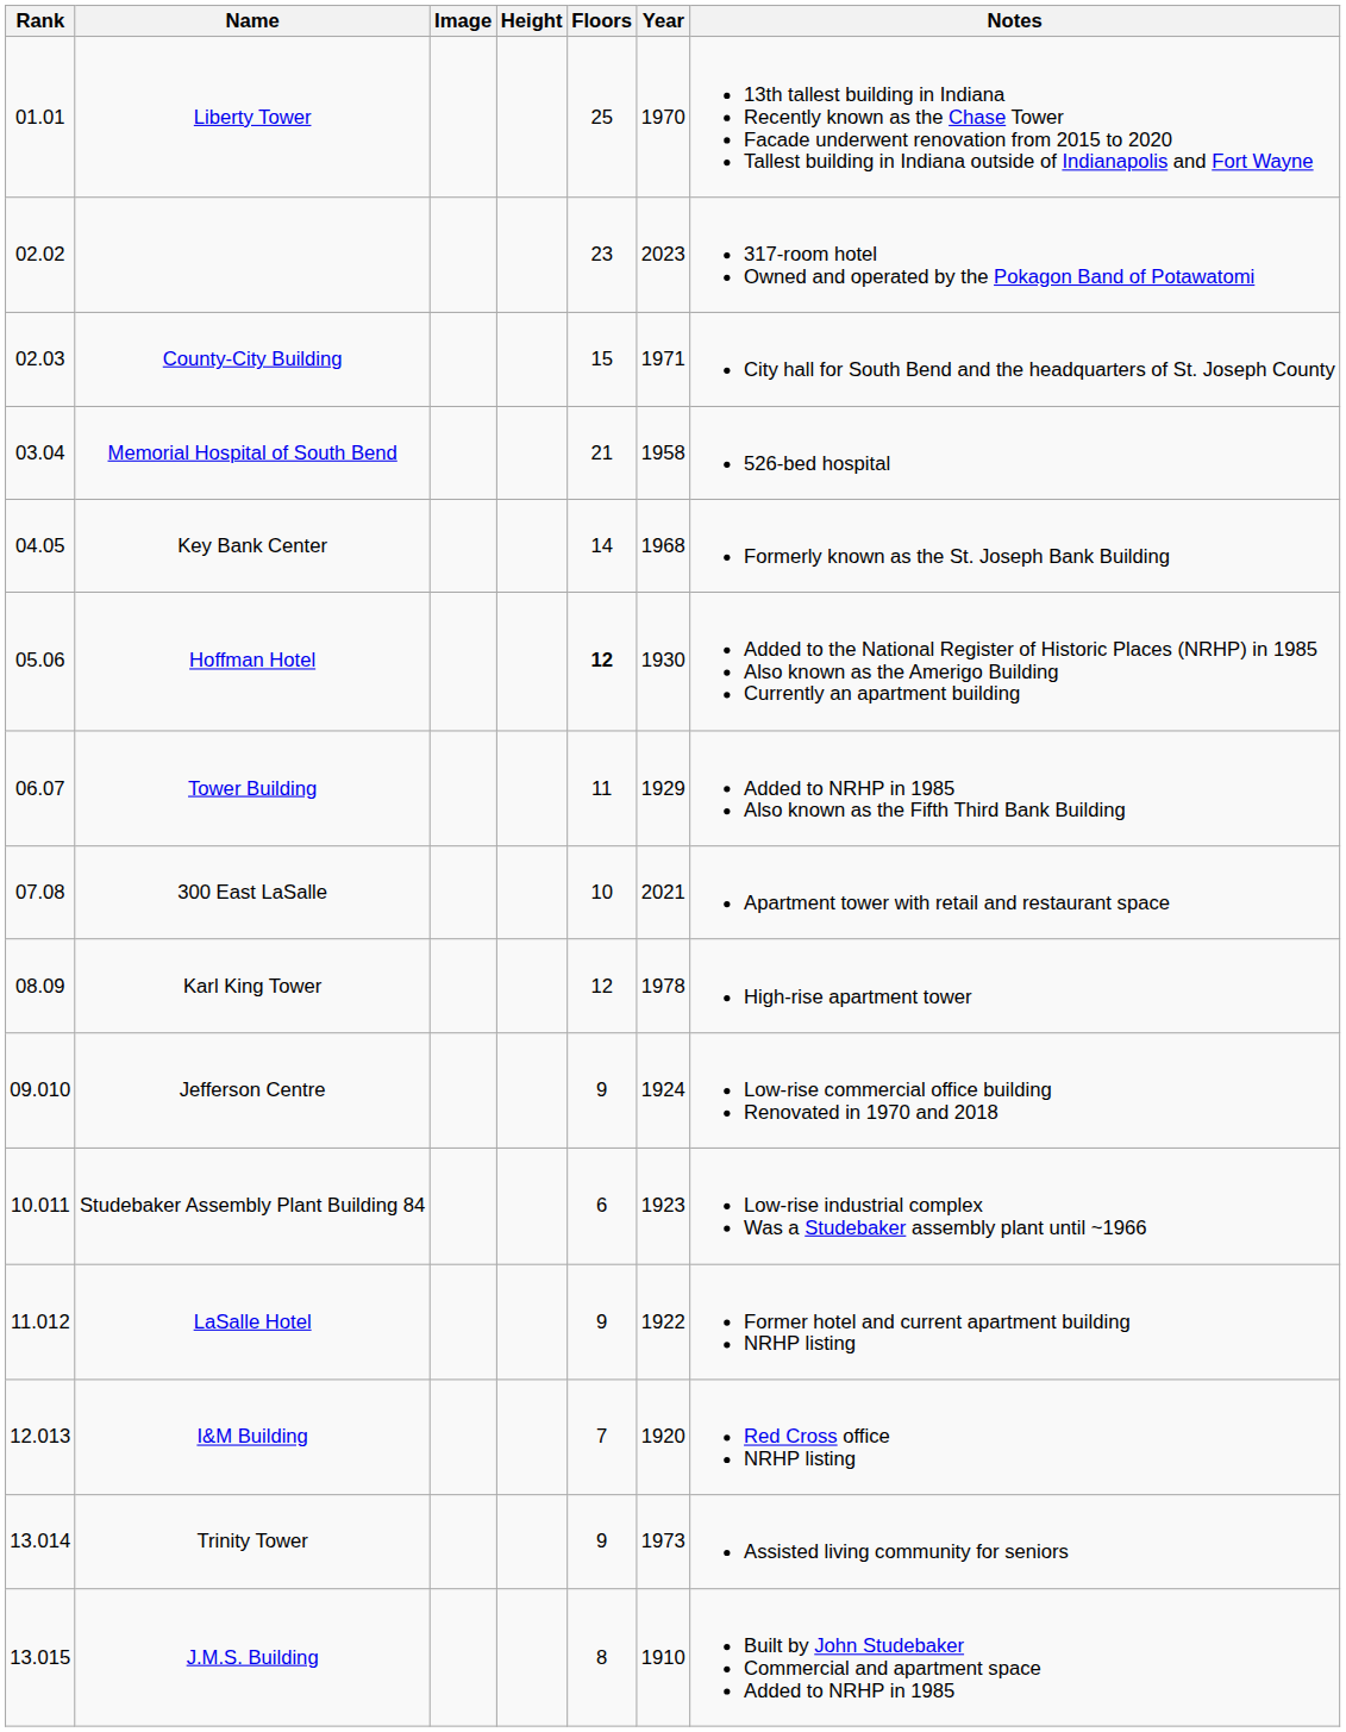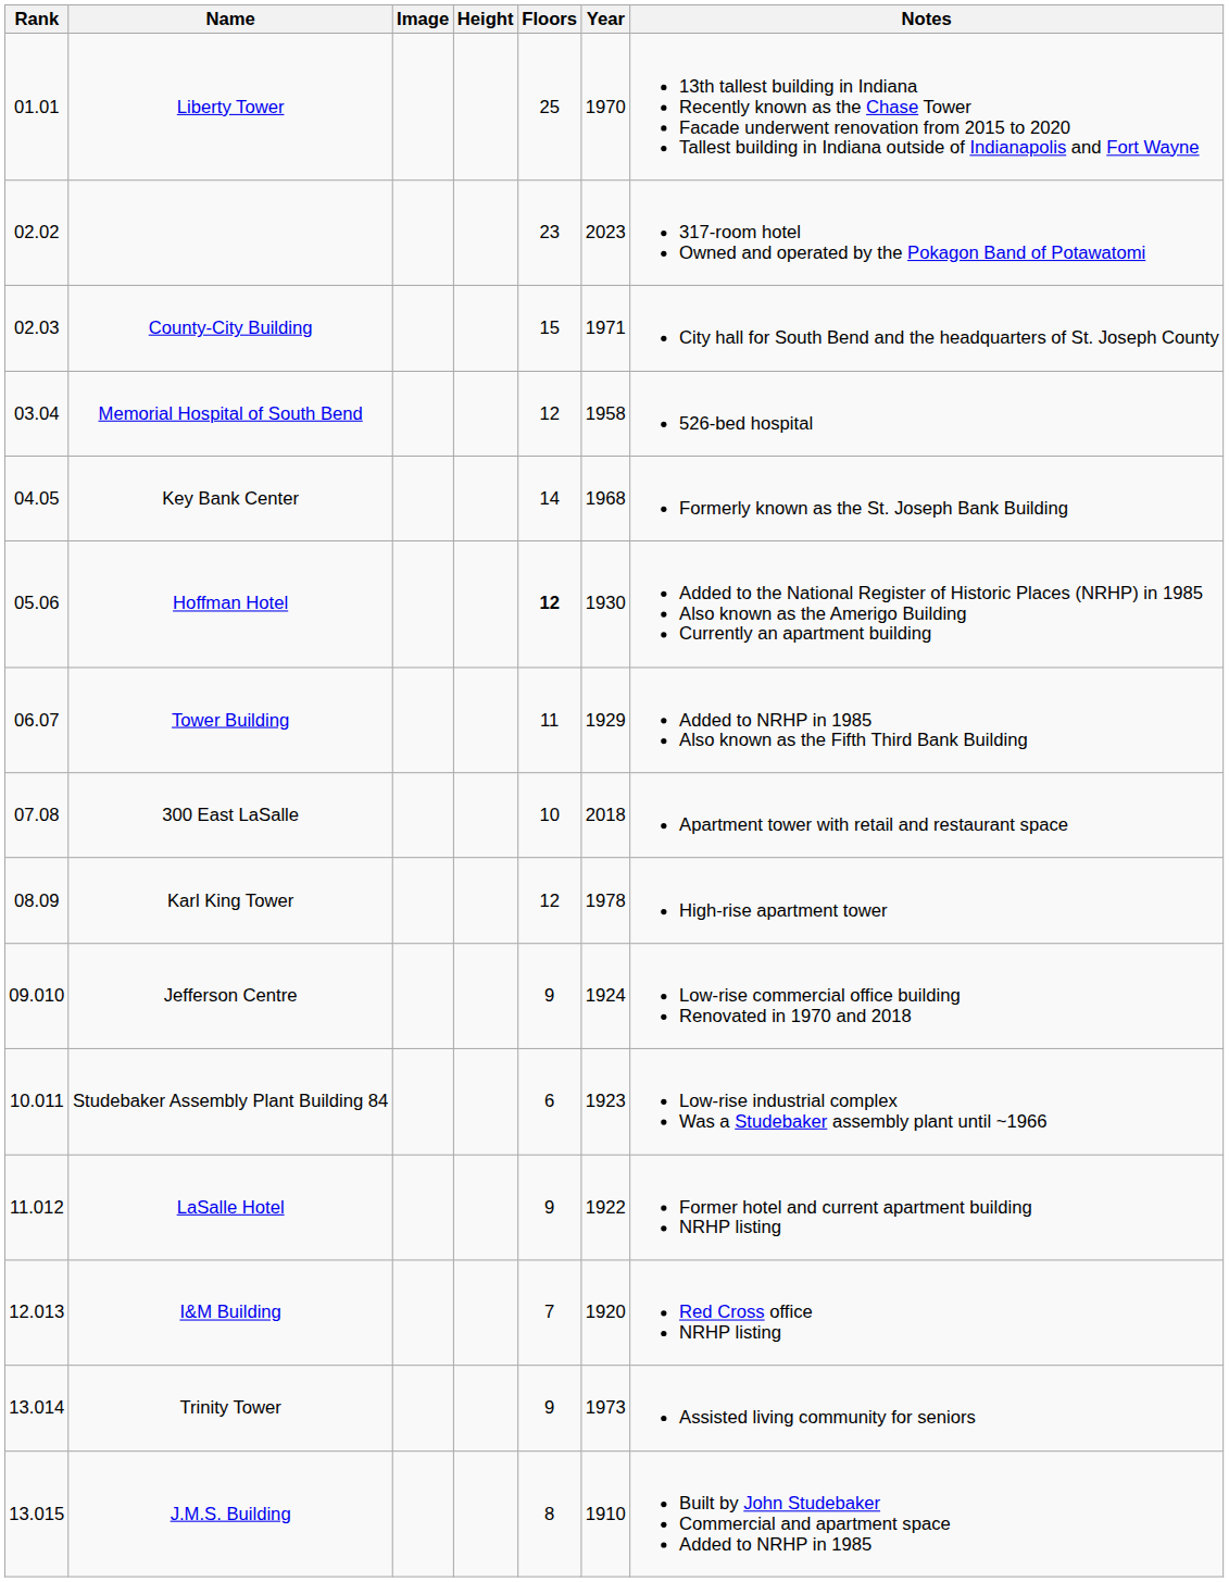Memorial Hospital of South Bend | Floors: 21 -> 12
300 East LaSalle | Year: 2021 -> 2018
